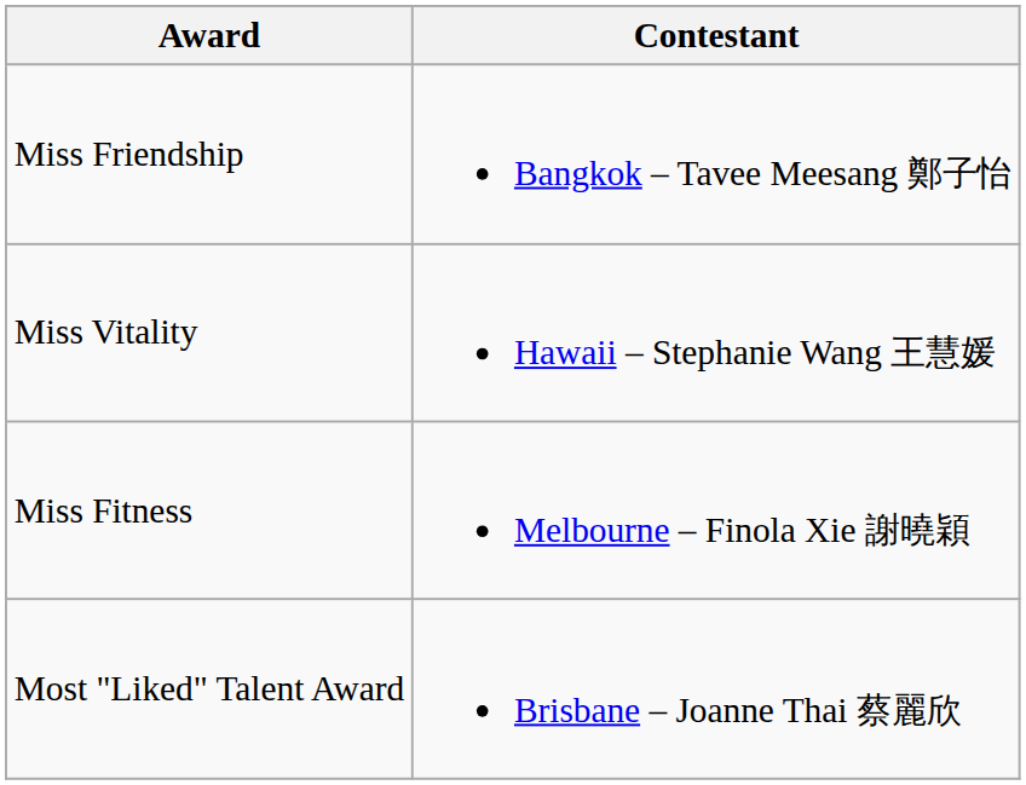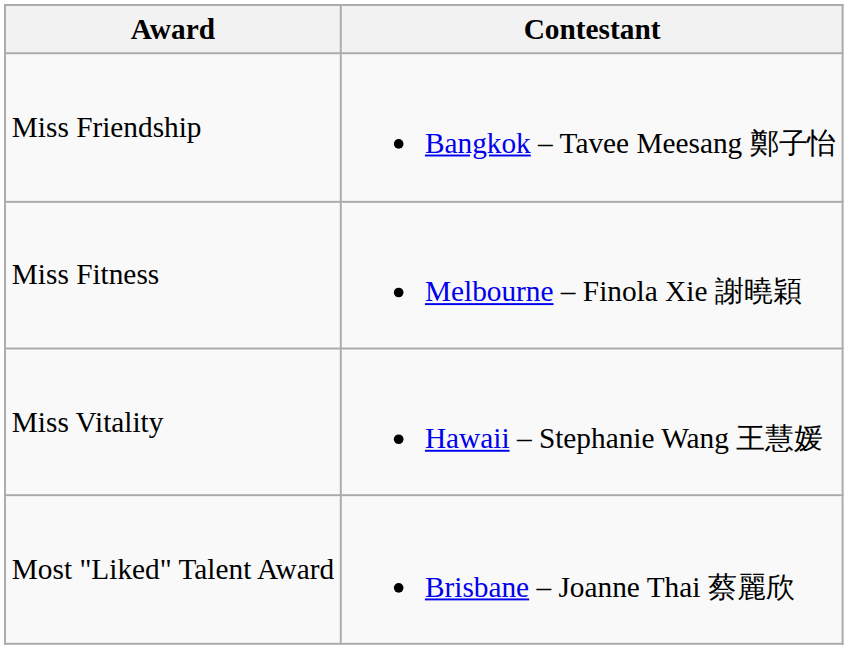rows swapped: Miss Fitness <-> Miss Vitality
